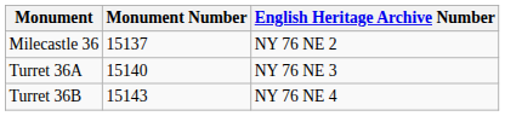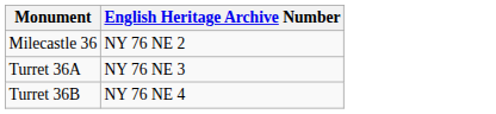- column: Monument Number | 15137 | 15140 | 15143
